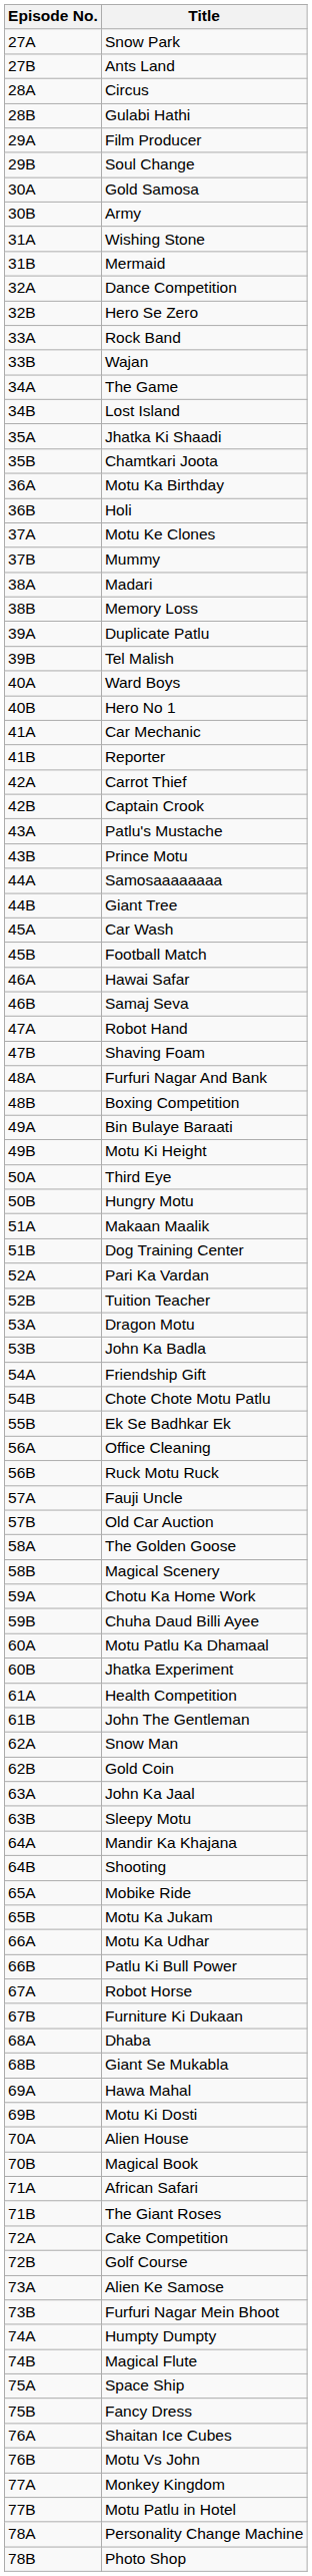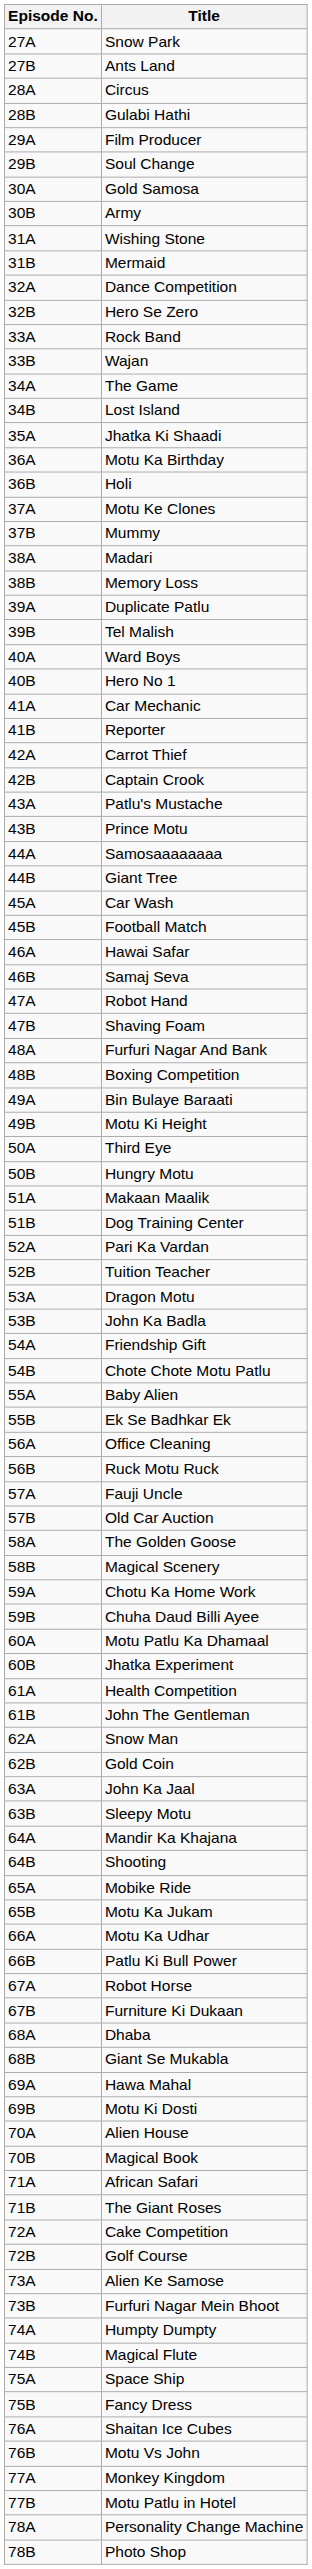- row: 35B | Chamtkari Joota
+ row: 55A | Baby Alien
